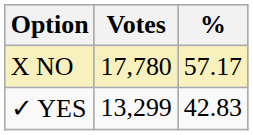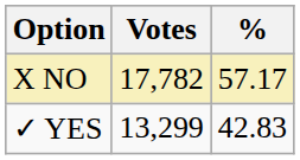X NO | Votes: 17,780 -> 17,782
